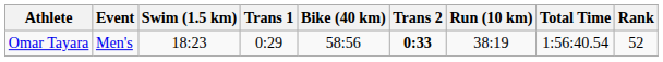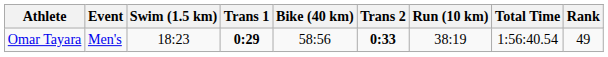Omar Tayara | Trans 1: normal -> bold
Omar Tayara | Rank: 52 -> 49
